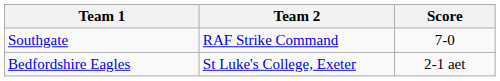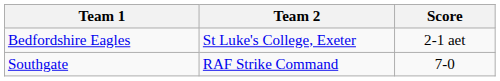rows swapped: Southgate <-> Bedfordshire Eagles
